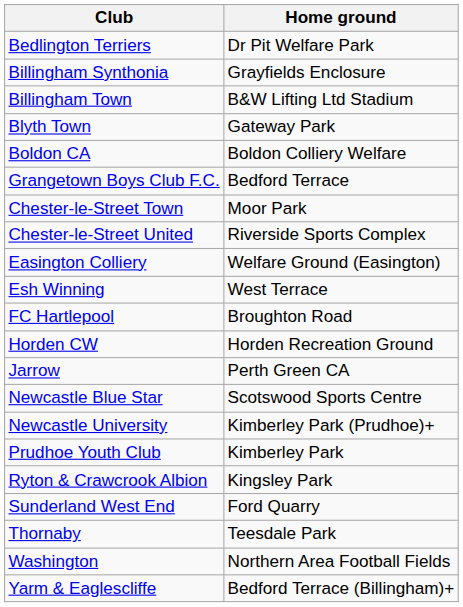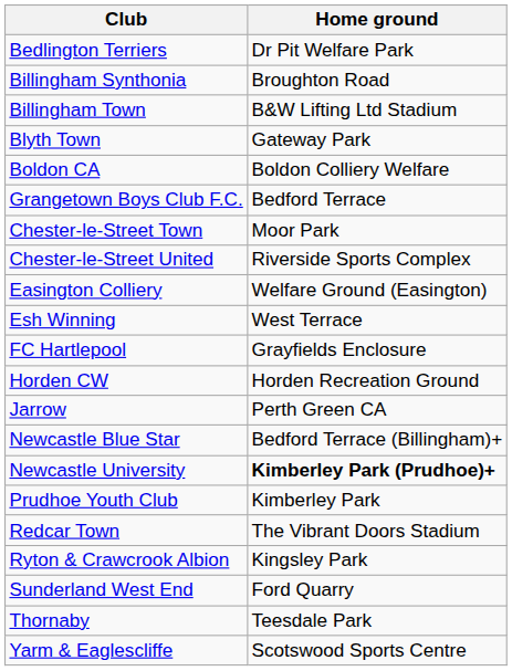Billingham Synthonia | Home ground: Grayfields Enclosure -> Broughton Road
FC Hartlepool | Home ground: Broughton Road -> Grayfields Enclosure
Newcastle Blue Star | Home ground: Scotswood Sports Centre -> Bedford Terrace (Billingham)+
Newcastle University | Home ground: normal -> bold
+ row: Redcar Town | The Vibrant Doors Stadium
- row: Washington | Northern Area Football Fields
Yarm & Eaglescliffe | Home ground: Bedford Terrace (Billingham)+ -> Scotswood Sports Centre
